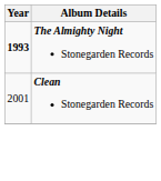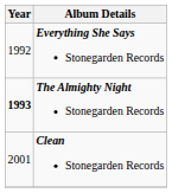+ row: 1992 | Everything She Says Stonegarden Records
